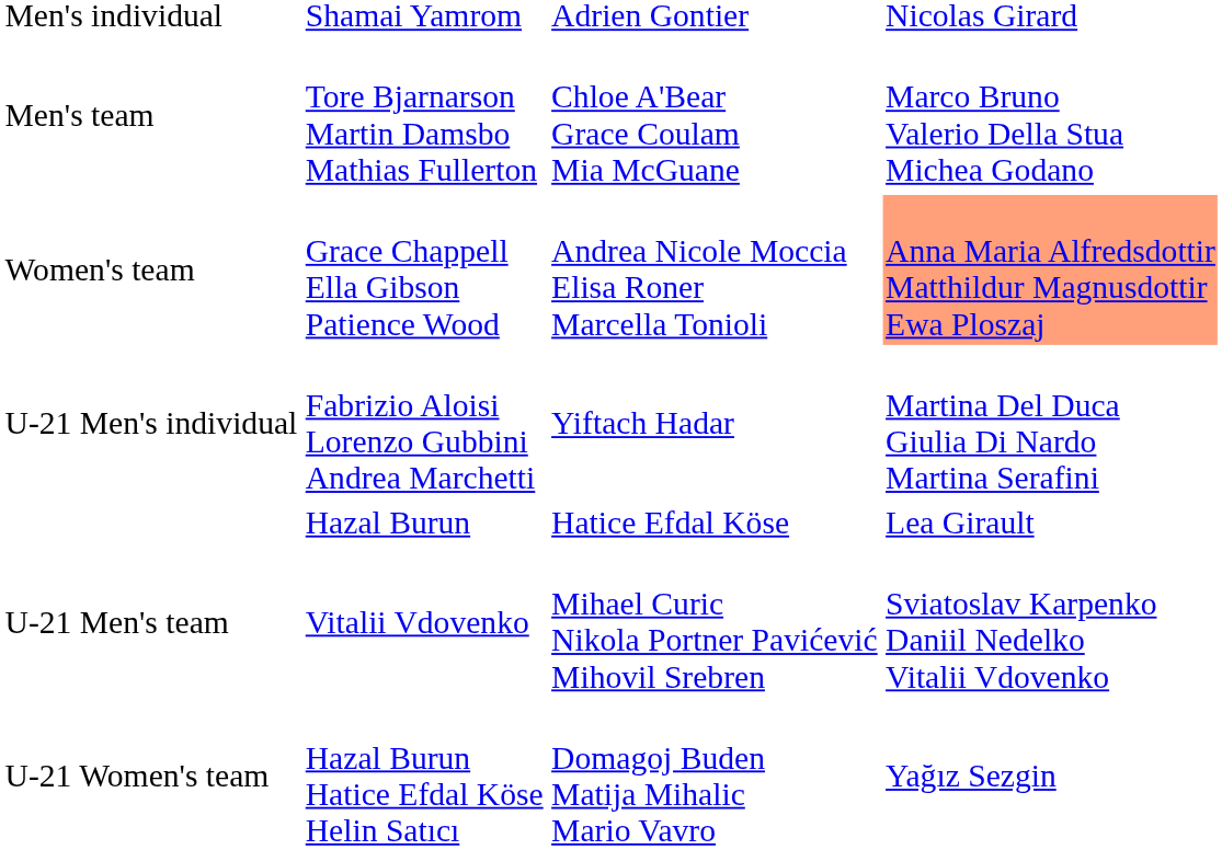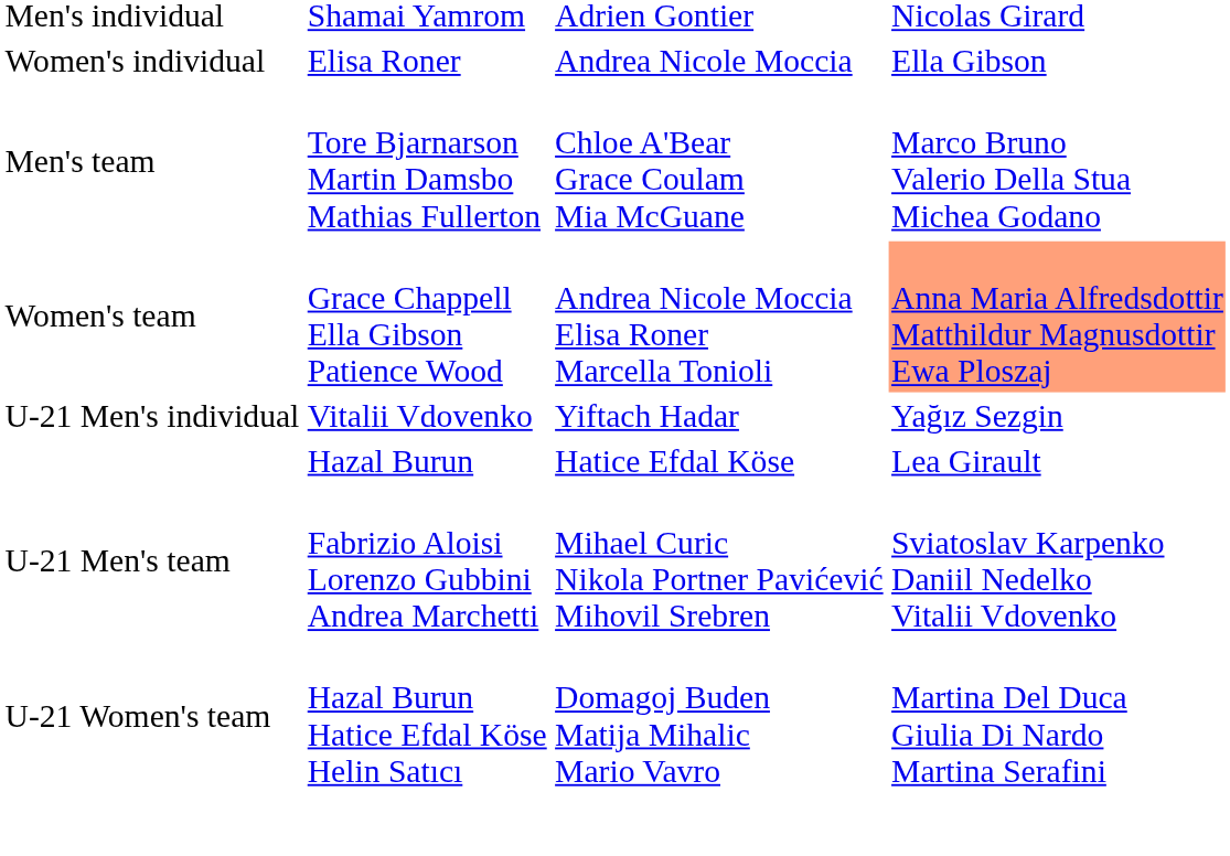+ row: Women's individual | Elisa Roner | Andrea Nicole Moccia | Ella Gibson
U-21 Men's individual | column 2: Fabrizio Aloisi Lorenzo Gubbini Andrea Marchetti -> Vitalii Vdovenko
U-21 Men's individual | column 4: Martina Del Duca Giulia Di Nardo Martina Serafini -> Yağız Sezgin
U-21 Men's team | column 2: Vitalii Vdovenko -> Fabrizio Aloisi Lorenzo Gubbini Andrea Marchetti
U-21 Women's team | column 4: Yağız Sezgin -> Martina Del Duca Giulia Di Nardo Martina Serafini
